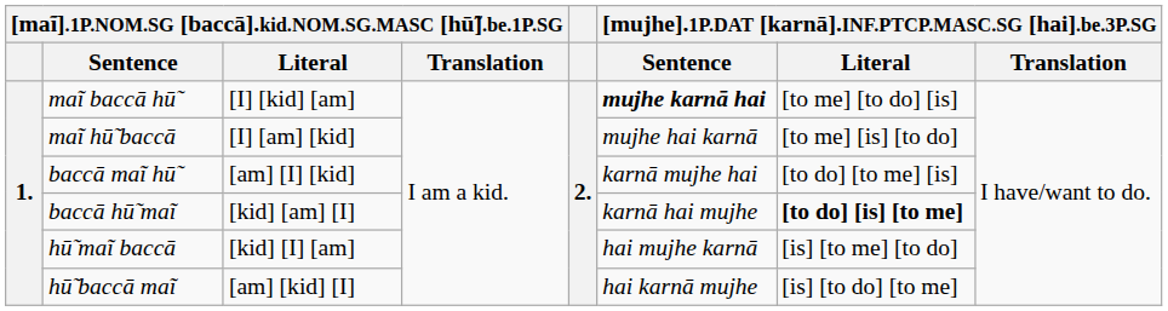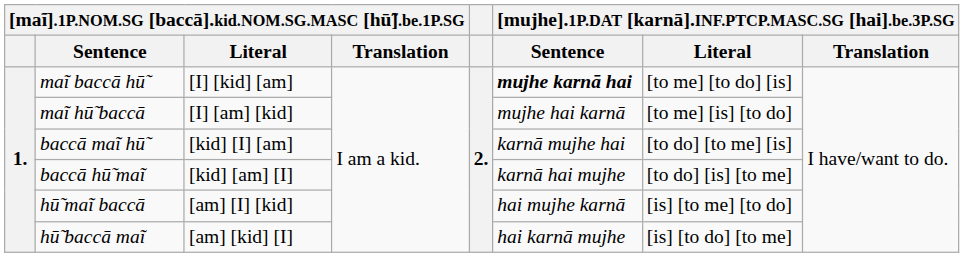baccā maĩ hū̃ | column 3: [am] [I] [kid] -> [kid] [I] [am]
baccā hū̃ maĩ | column 7: bold -> normal
hū̃ maĩ baccā | column 3: [kid] [I] [am] -> [am] [I] [kid]
